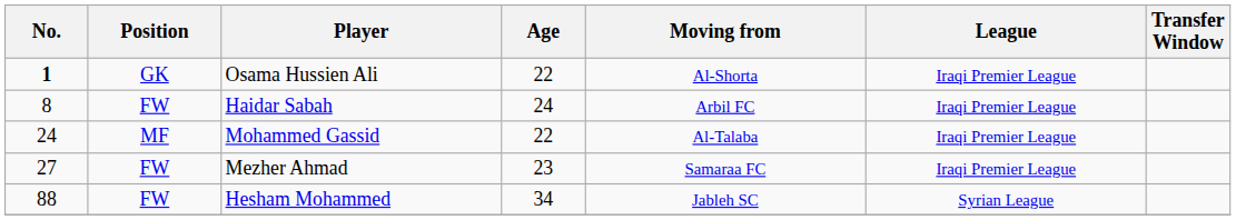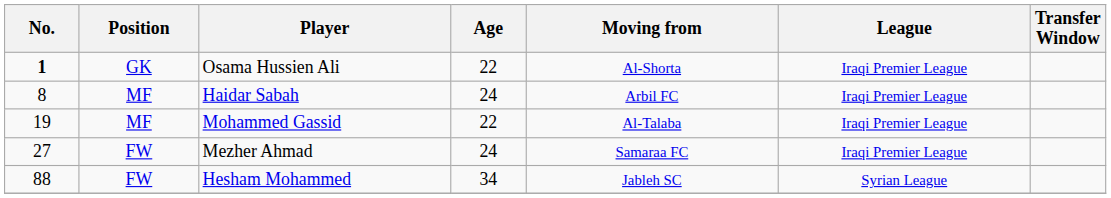Haidar Sabah | Position: FW -> MF
Mohammed Gassid | No.: 24 -> 19
Mezher Ahmad | Age: 23 -> 24
